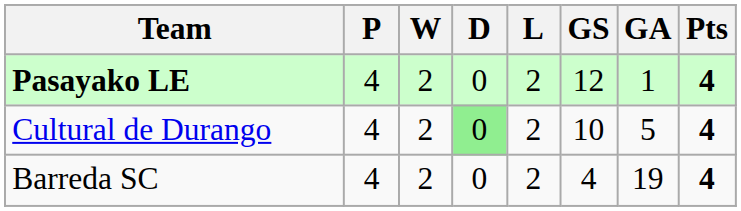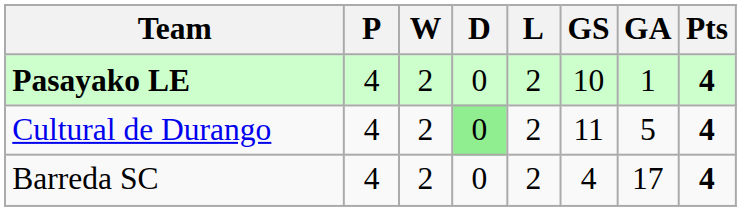Pasayako LE | GS: 12 -> 10
Cultural de Durango | GS: 10 -> 11
Barreda SC | GA: 19 -> 17
